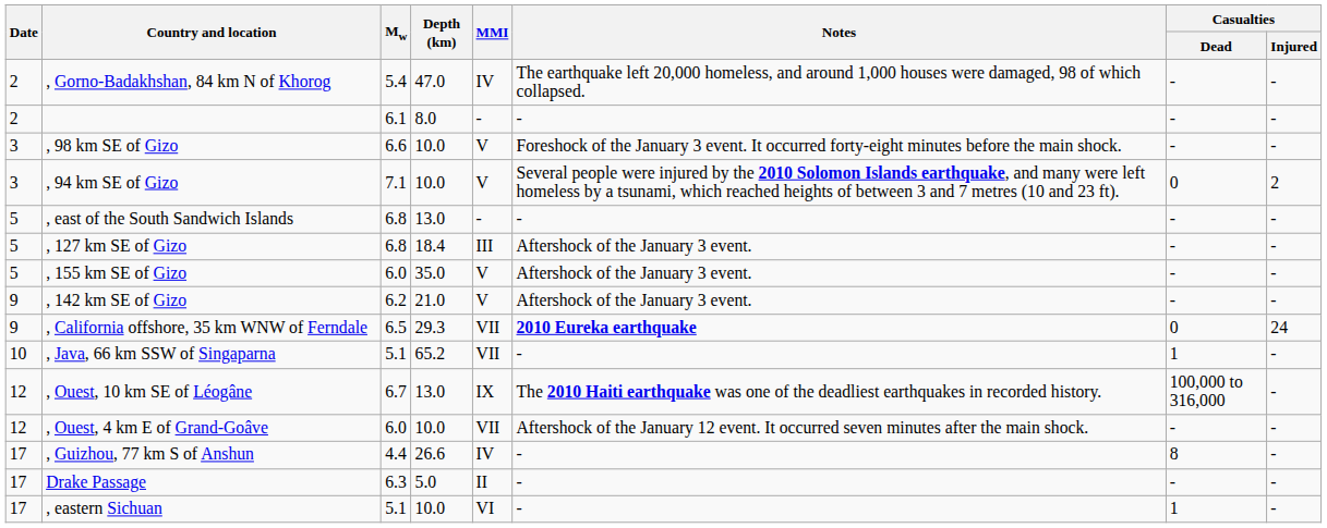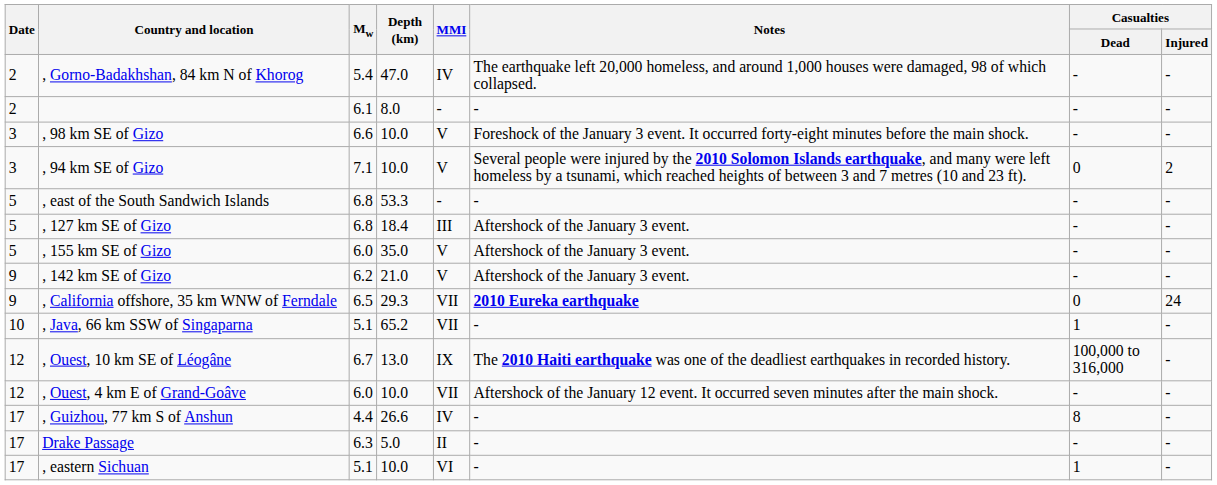, east of the South Sandwich Islands | Depth (km): 13.0 -> 53.3
